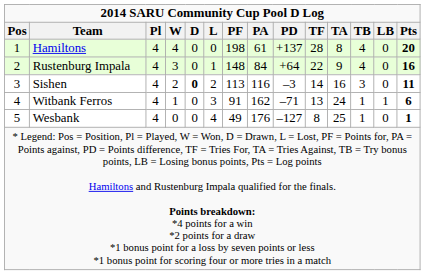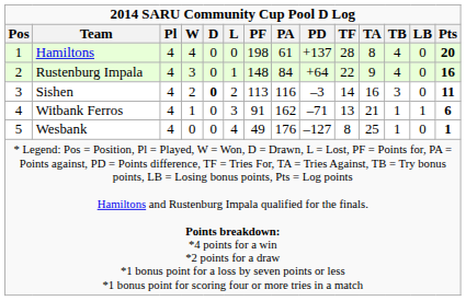Witbank Ferros | TA: 24 -> 21
